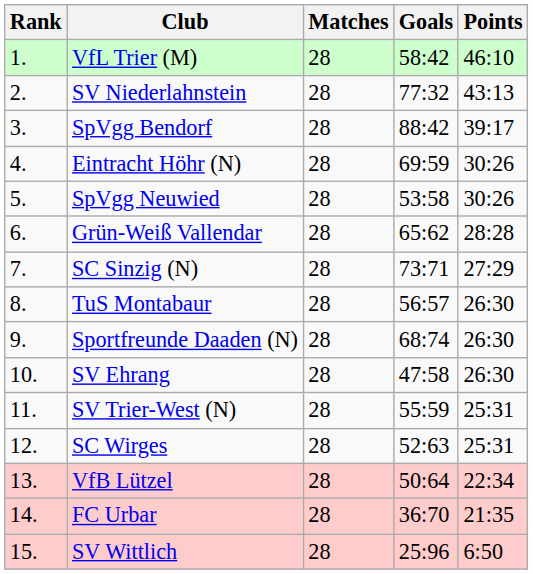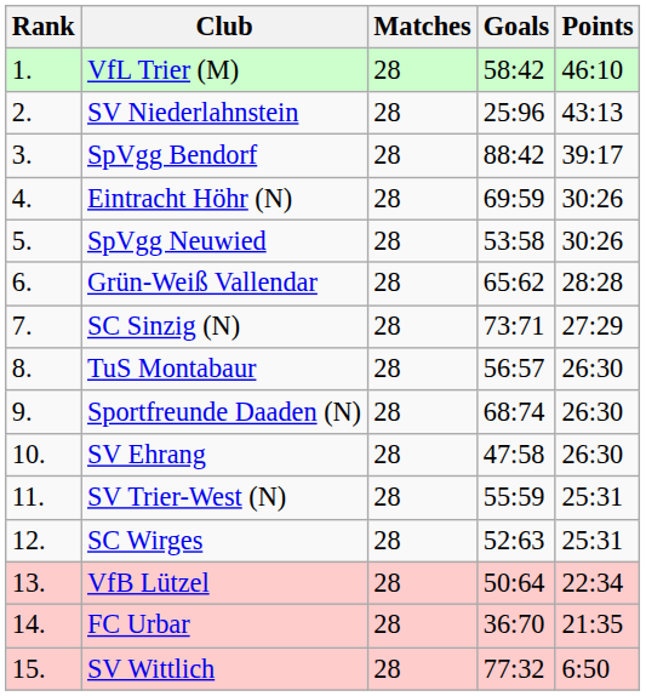SV Niederlahnstein | Goals: 77:32 -> 25:96
SV Wittlich | Goals: 25:96 -> 77:32
